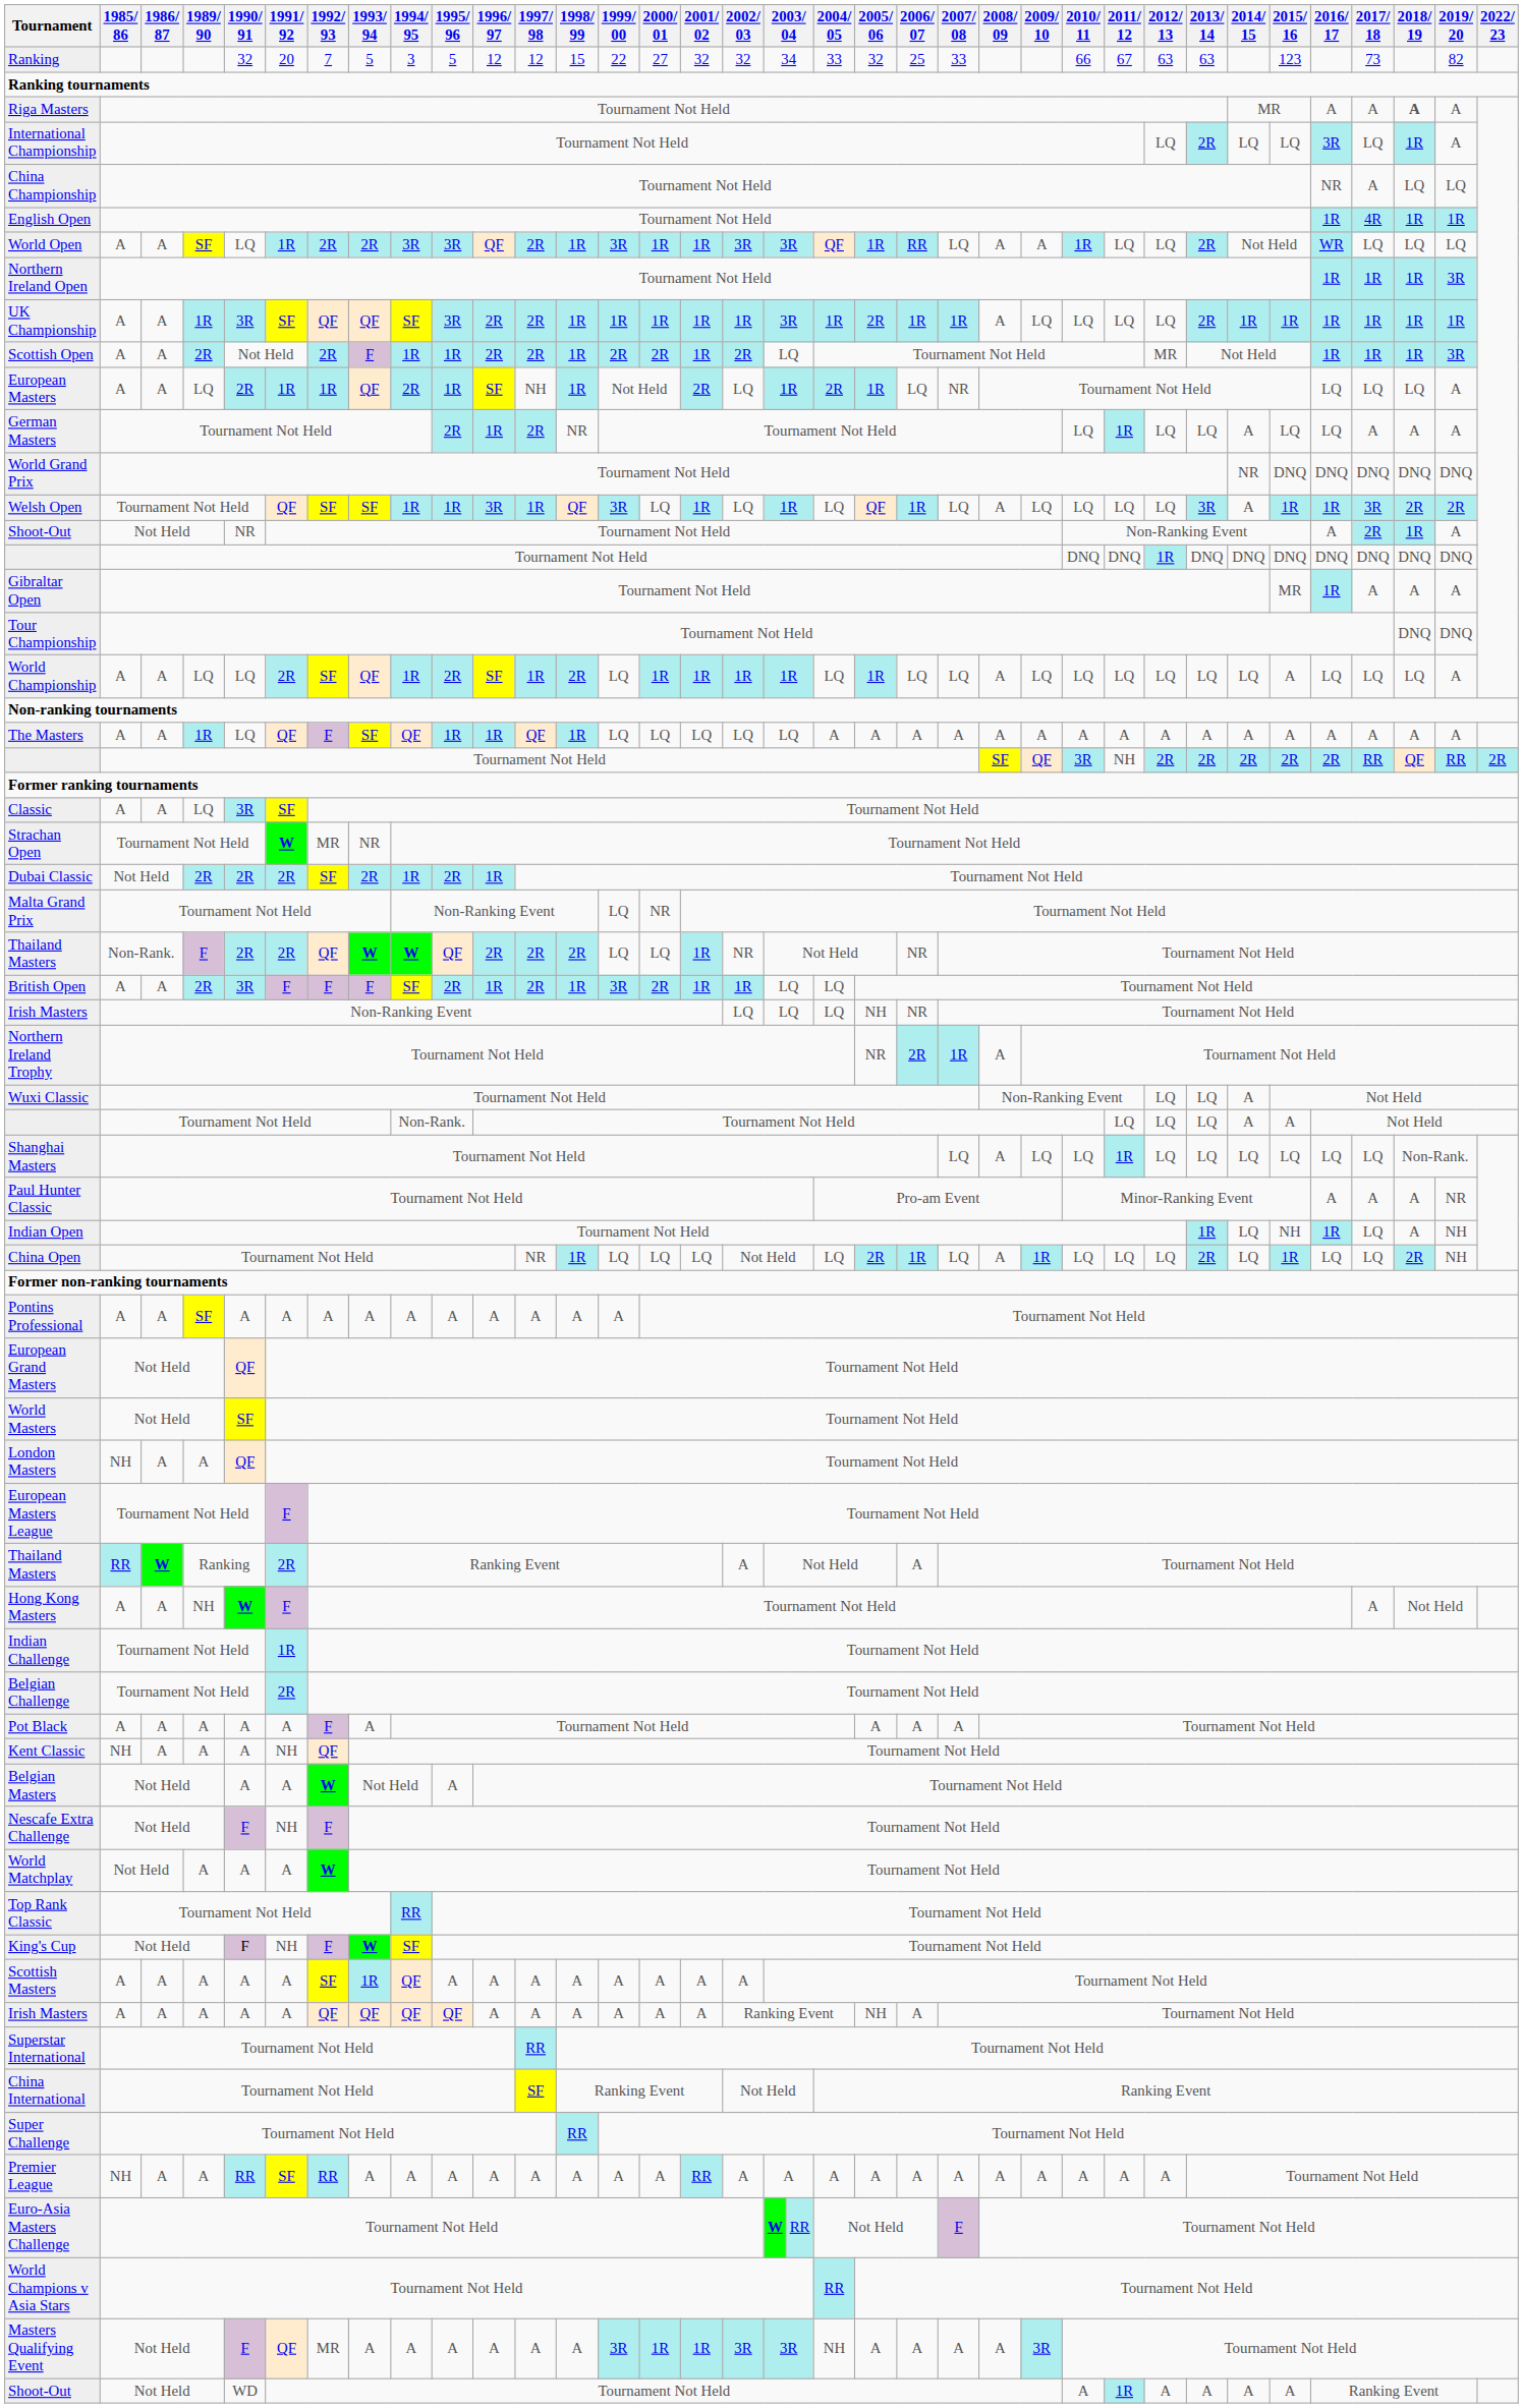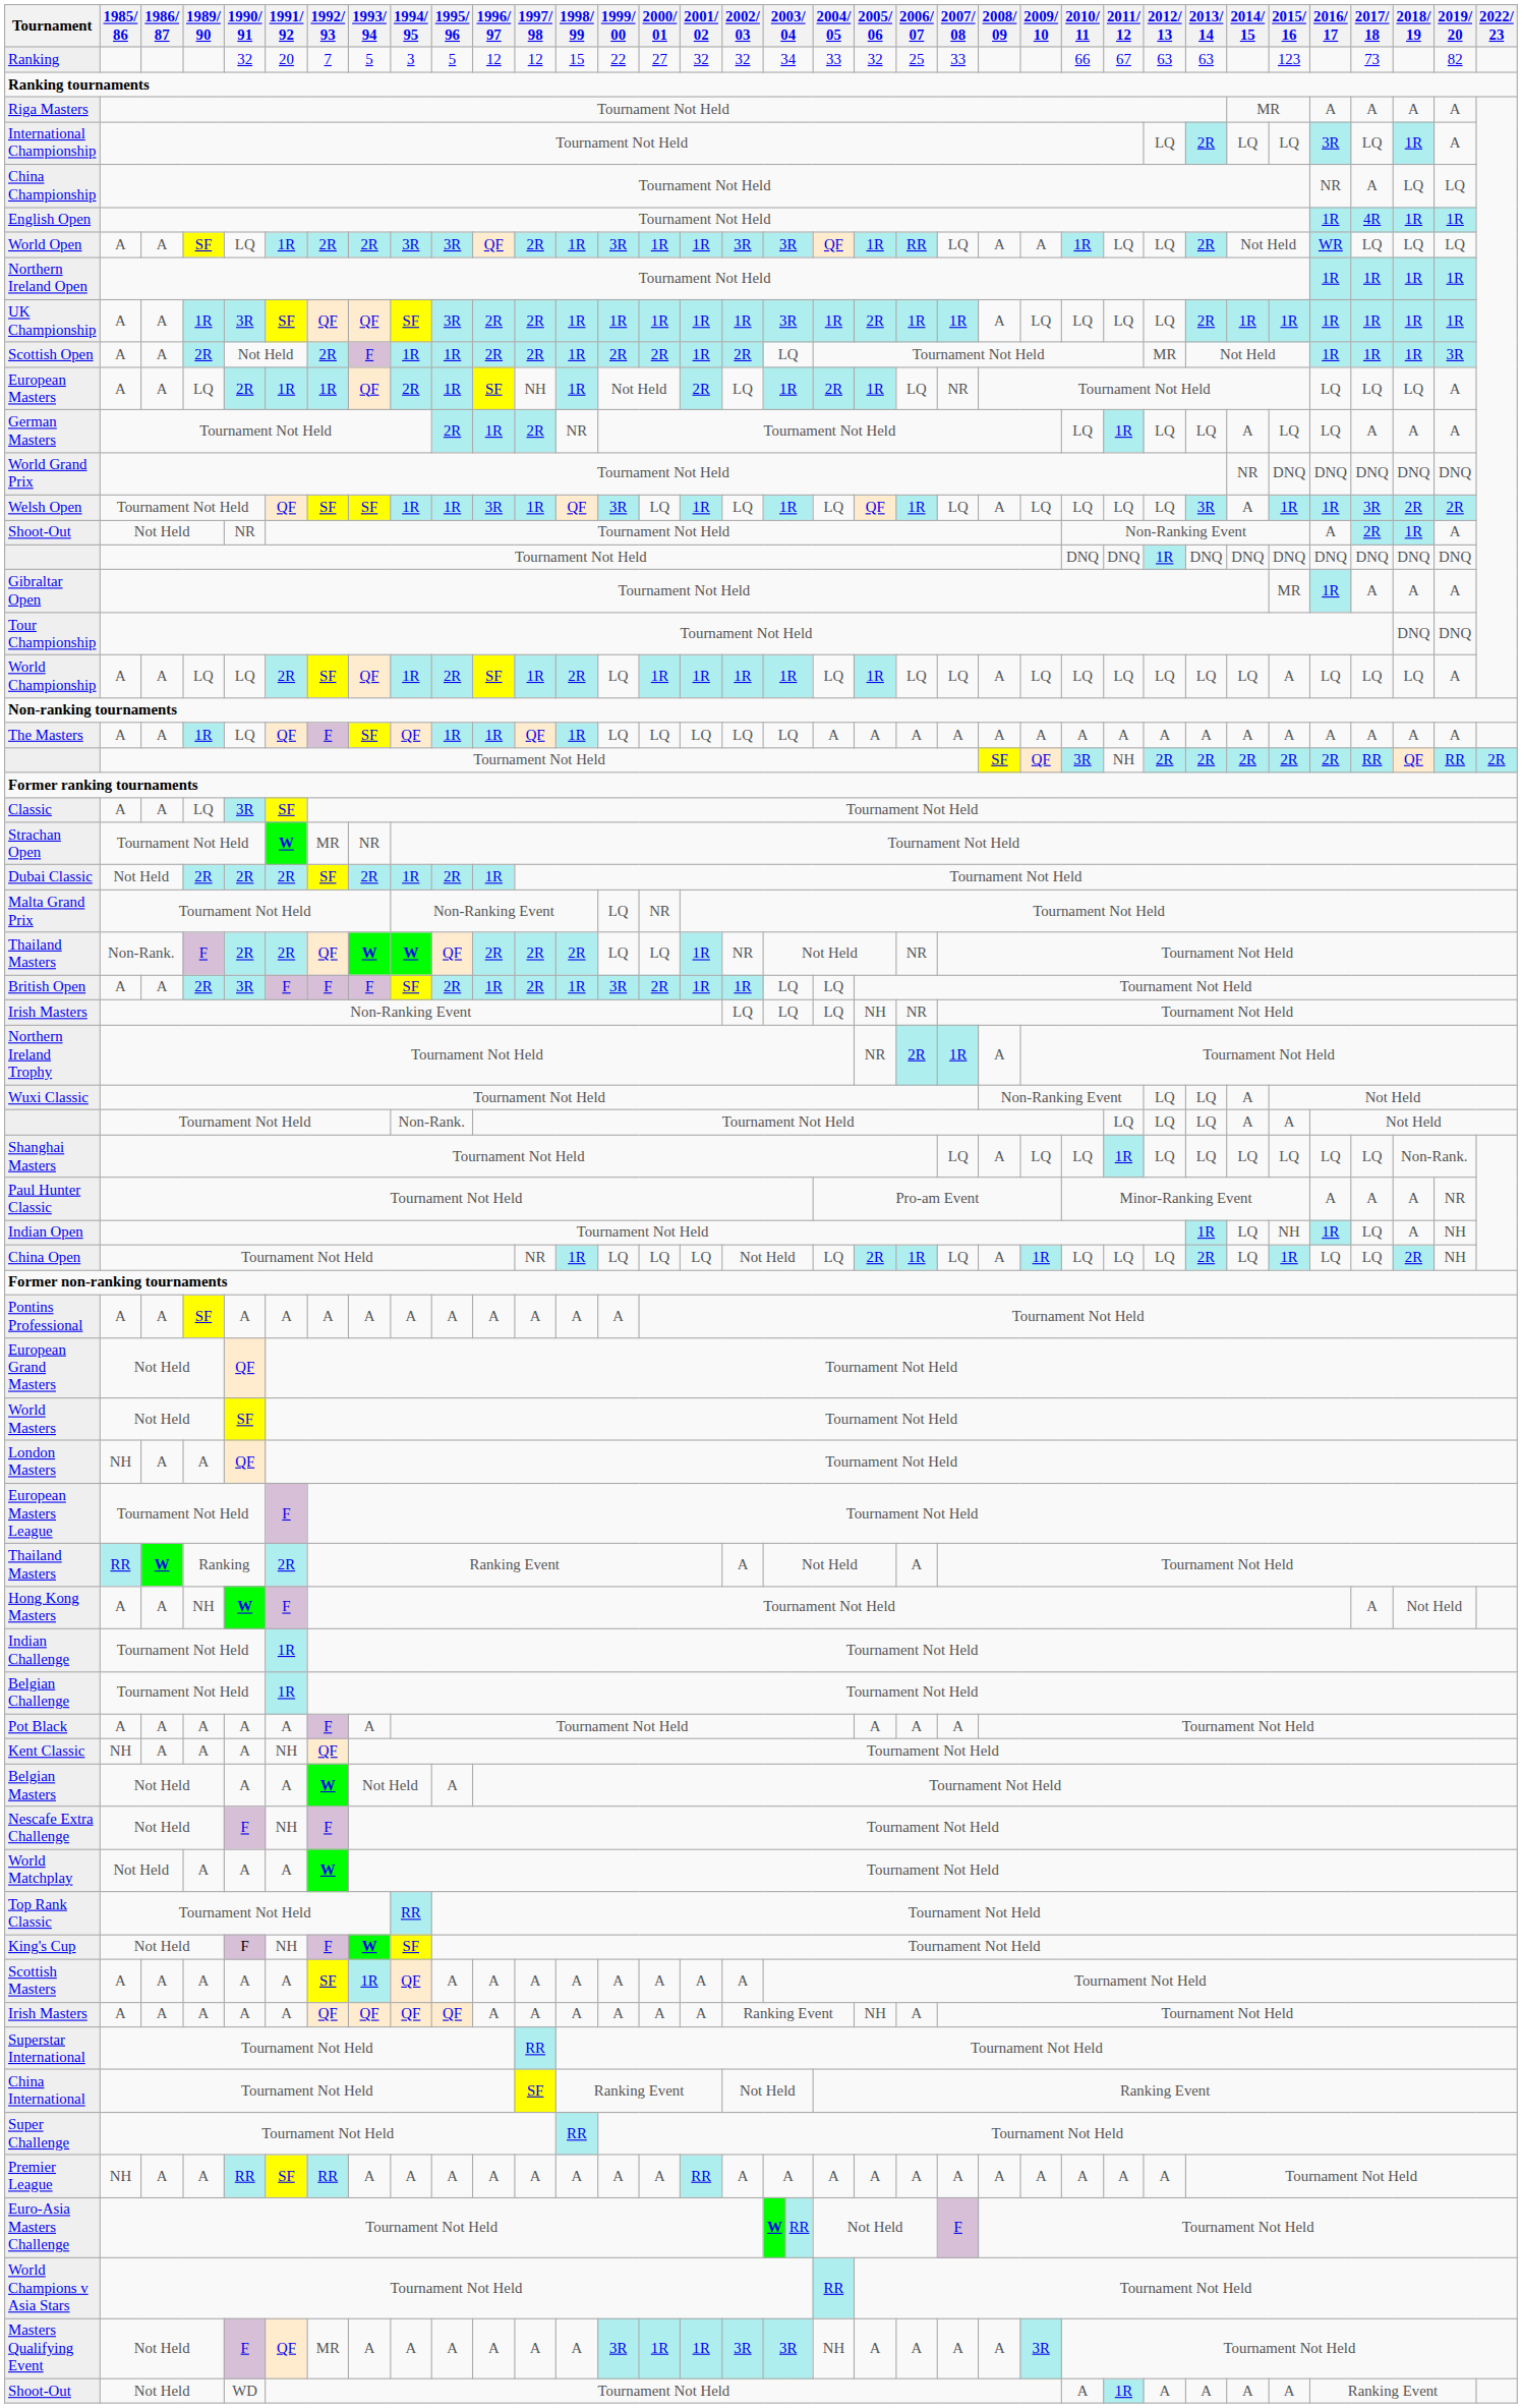Riga Masters | 2018/ 19: bold -> normal
Northern Ireland Open | 2019/ 20: 3R -> 1R
Belgian Challenge | 1991/ 92: 2R -> 1R
